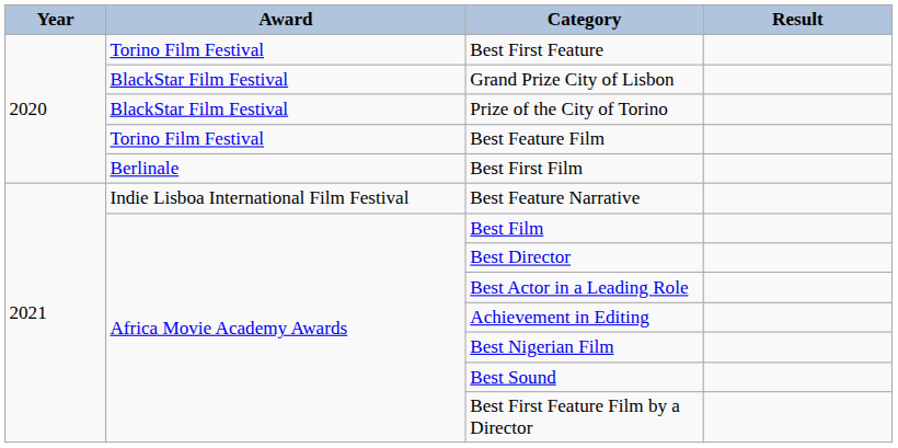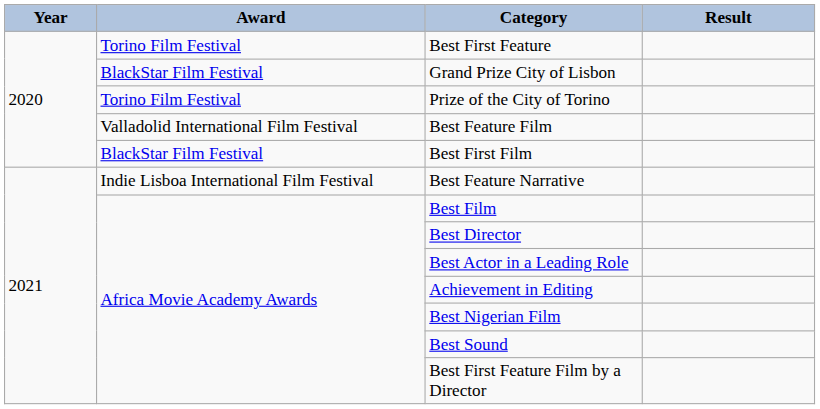Prize of the City of Torino | Award: BlackStar Film Festival -> Torino Film Festival
Best Feature Film | Award: Torino Film Festival -> Valladolid International Film Festival
Best First Film | Award: Berlinale -> BlackStar Film Festival
